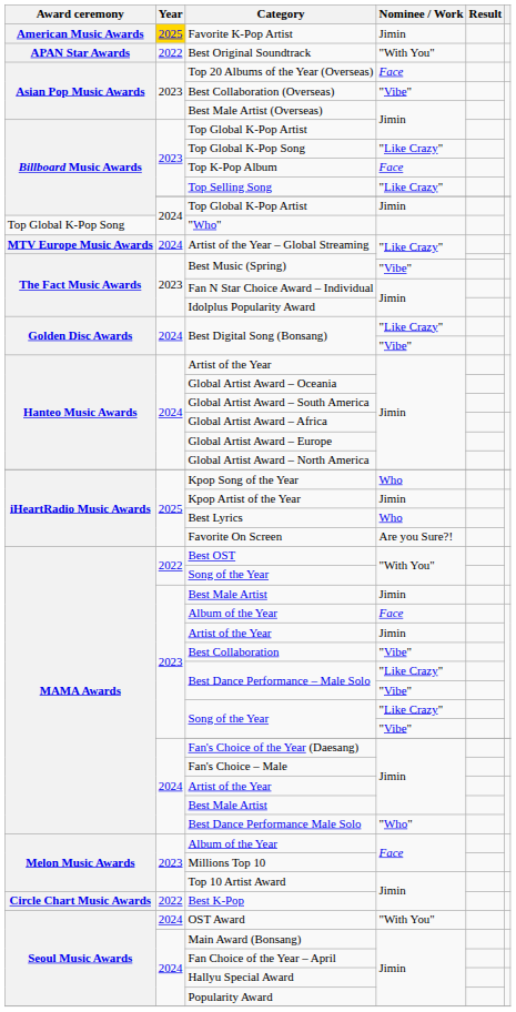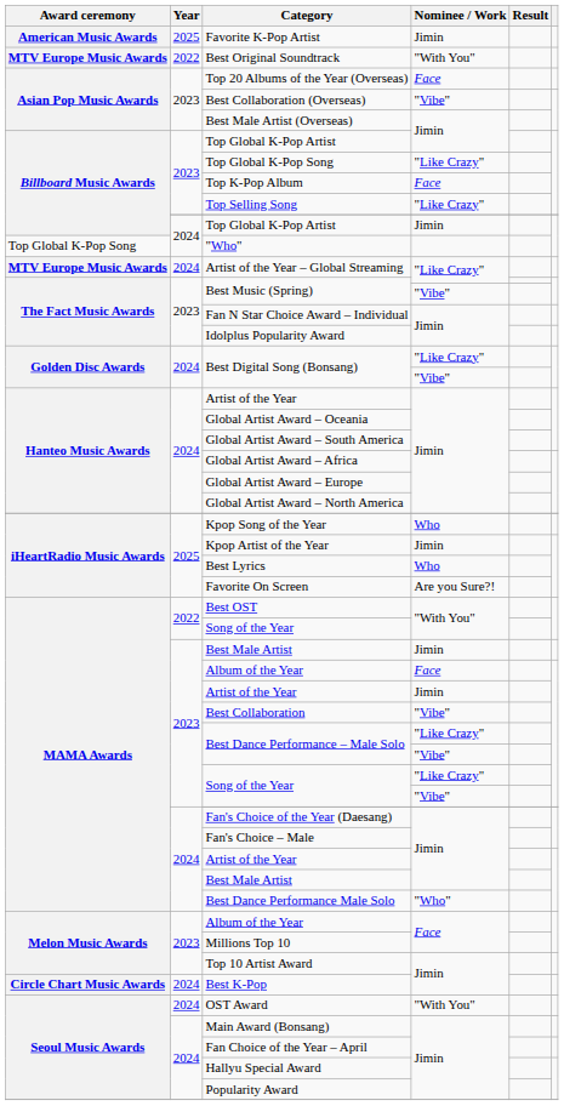Favorite K-Pop Artist | Year: gold background -> no background
Best Original Soundtrack | Award ceremony: APAN Star Awards -> MTV Europe Music Awards
Best K-Pop | Year: 2022 -> 2024
